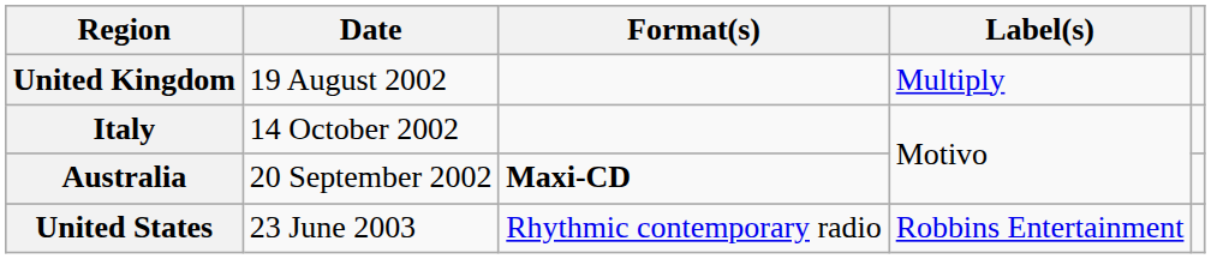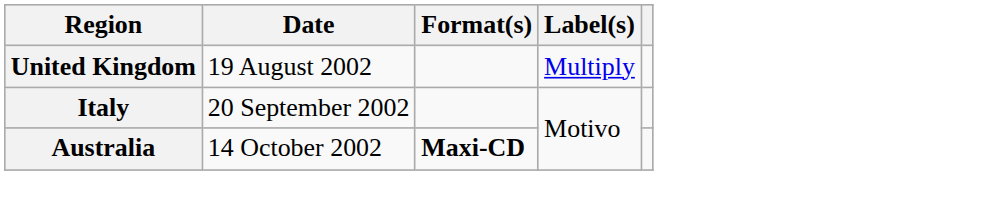Italy | Date: 14 October 2002 -> 20 September 2002
Australia | Date: 20 September 2002 -> 14 October 2002
- row: United States | 23 June 2003 | Rhythmic contemporary radio | Robbins Entertainment
